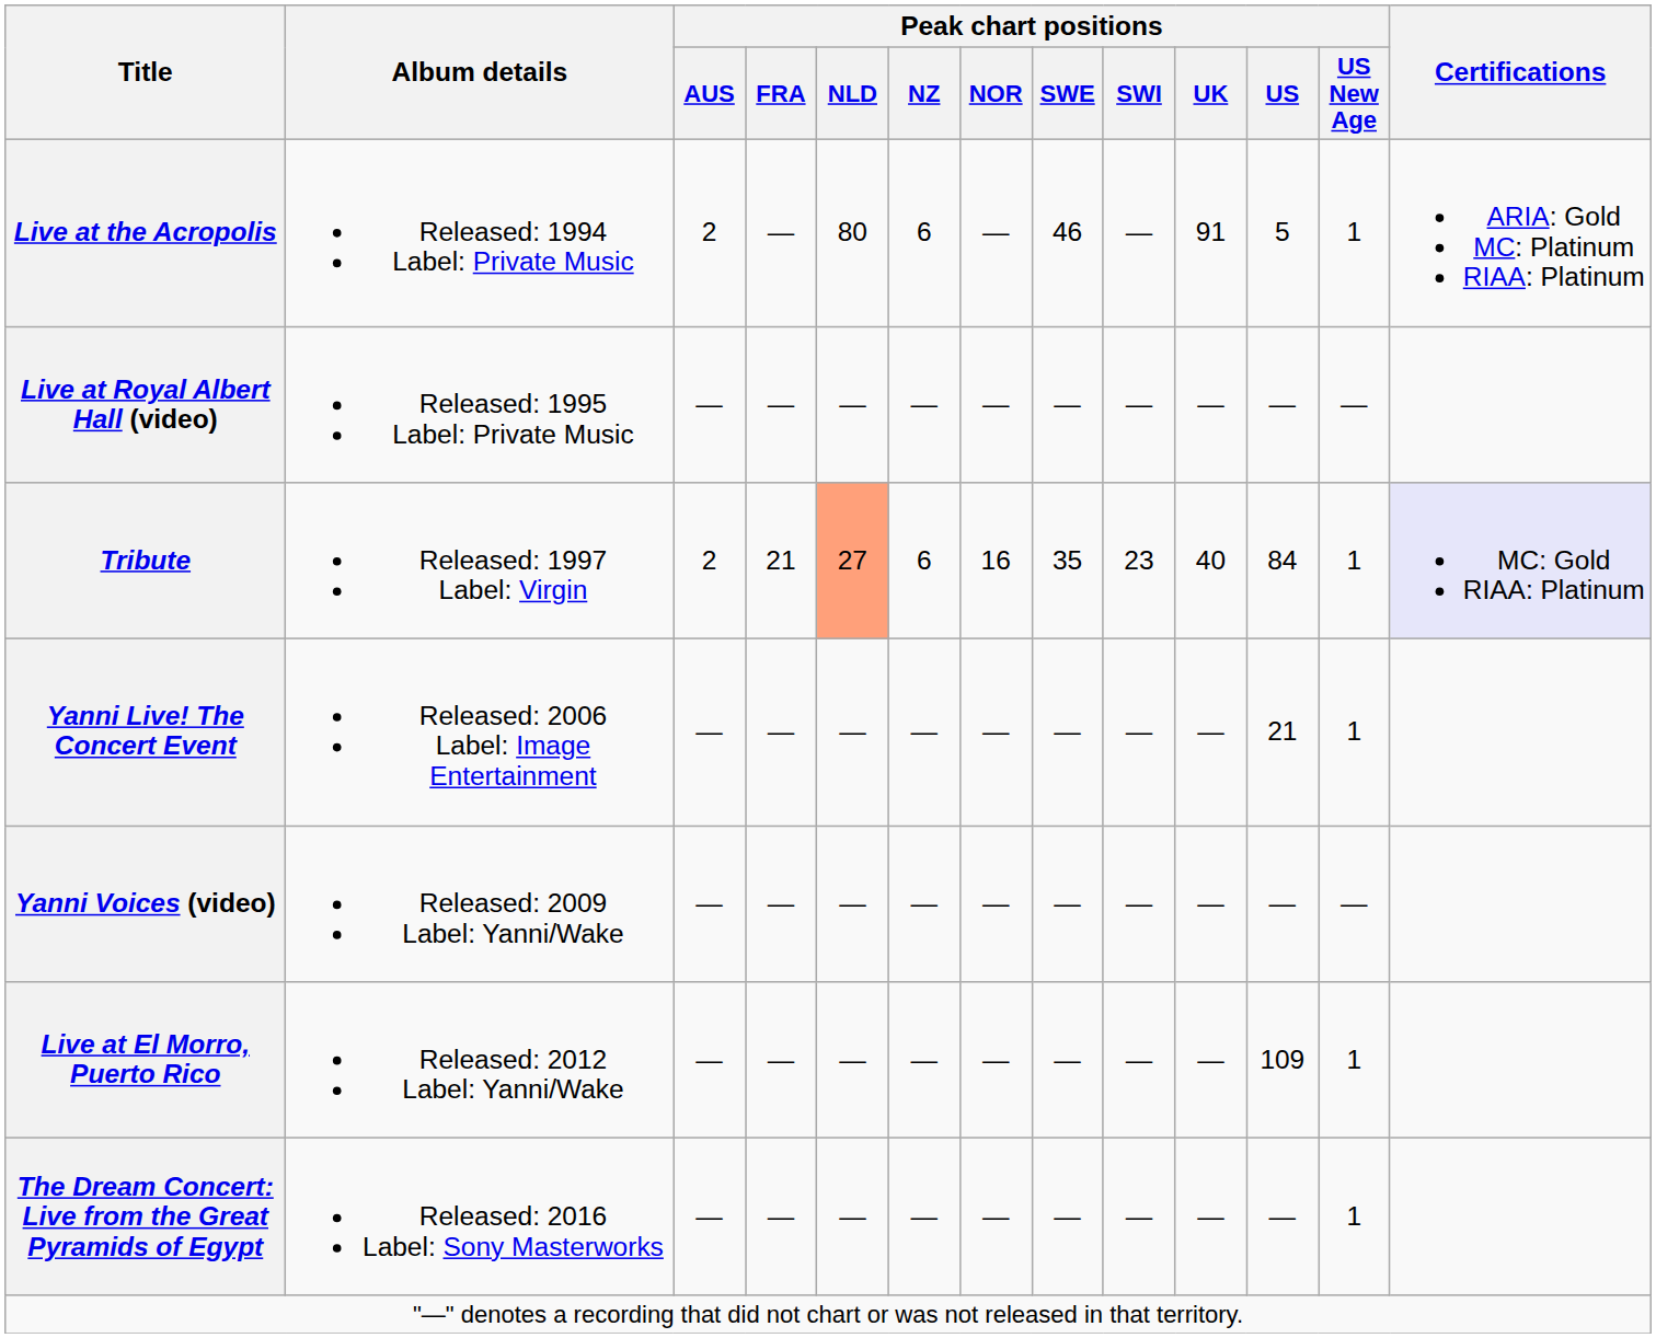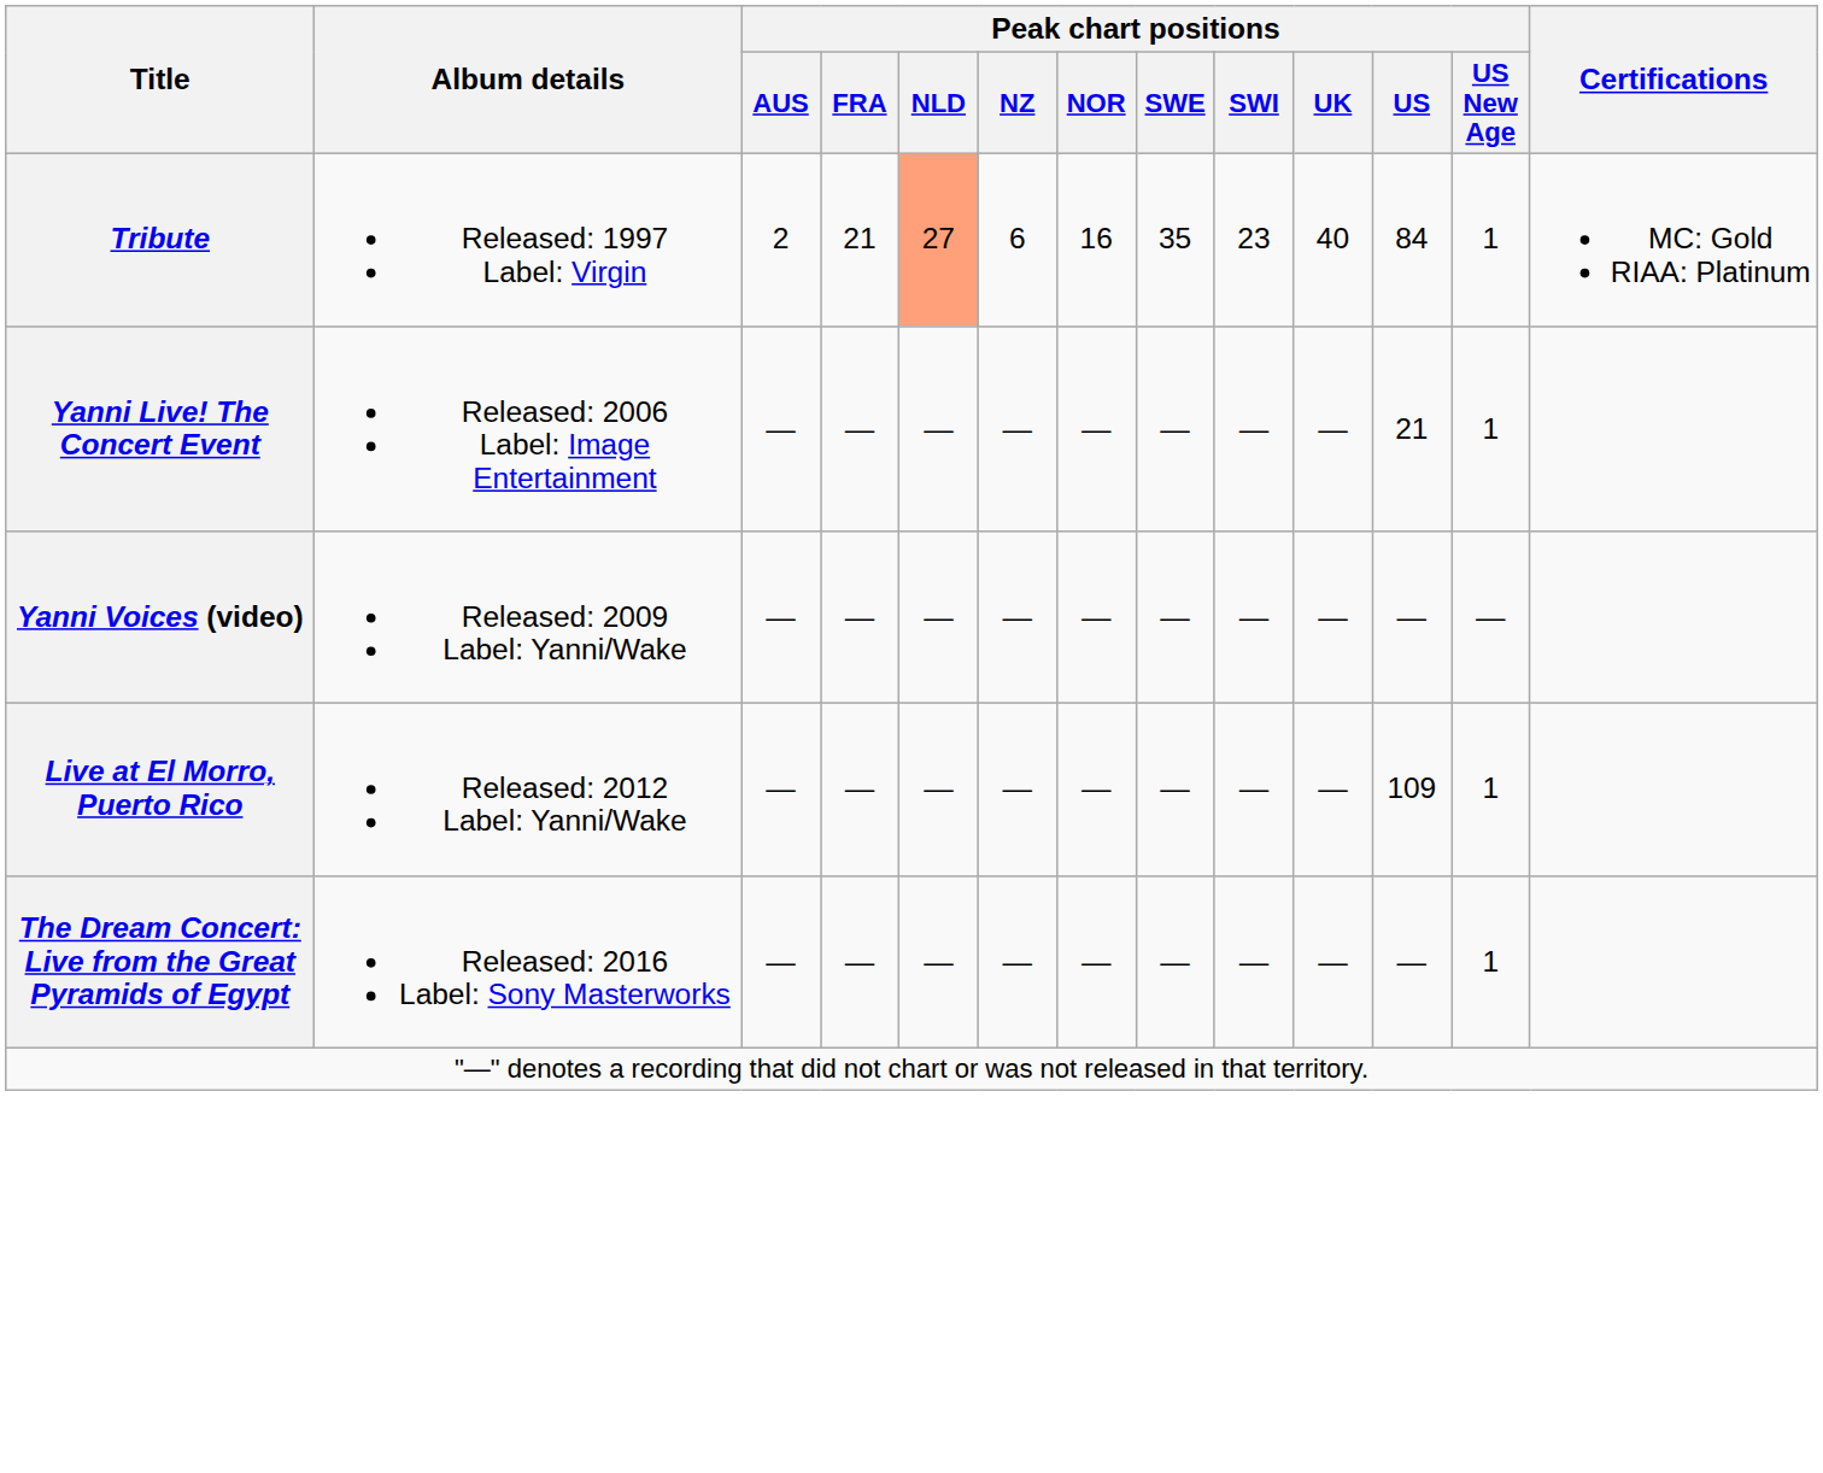- row: Live at the Acropolis | Released: 1994 Label: Private Music | 2 | — | 80 | 6 | — | 46 | — | 91 | 5 | 1 | ARIA: Gold MC: Platinum RIAA: Platinum
- row: Live at Royal Albert Hall (video) | Released: 1995 Label: Private Music | — | — | — | — | — | — | — | — | — | —
Tribute | Certifications: lavender background -> no background
